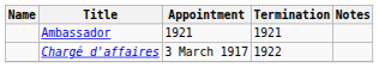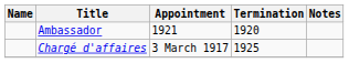Ambassador | Termination: 1921 -> 1920
Chargé d'affaires | Termination: 1922 -> 1925
